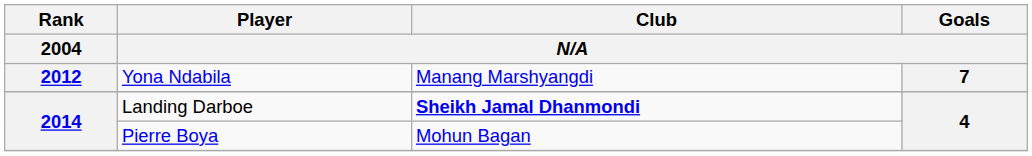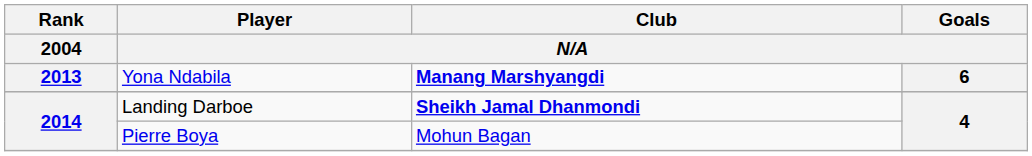Yona Ndabila | Rank / 2004: 2012 -> 2013
Yona Ndabila | Club / N/A: normal -> bold
Yona Ndabila | Goals / N/A: 7 -> 6
